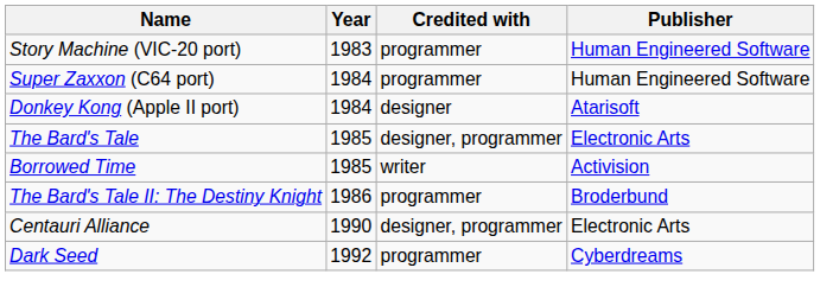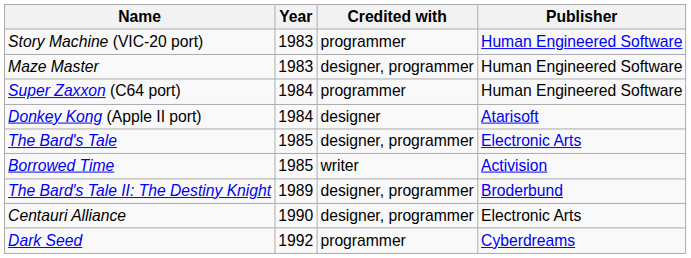+ row: Maze Master | 1983 | designer, programmer | Human Engineered Software
The Bard's Tale II: The Destiny Knight | Year: 1986 -> 1989
The Bard's Tale II: The Destiny Knight | Credited with: programmer -> designer, programmer
